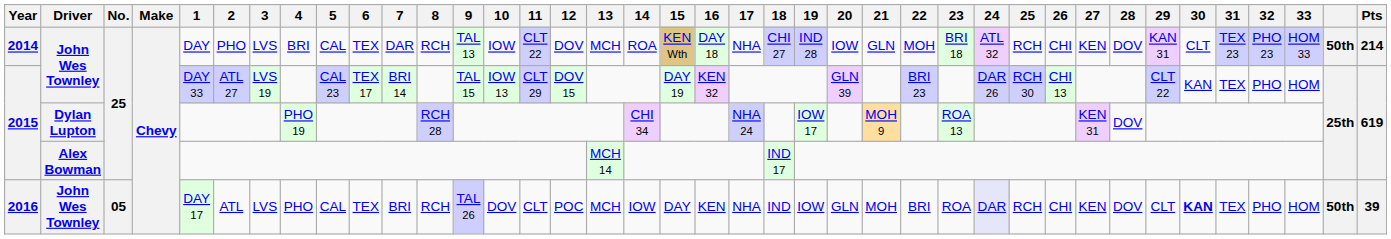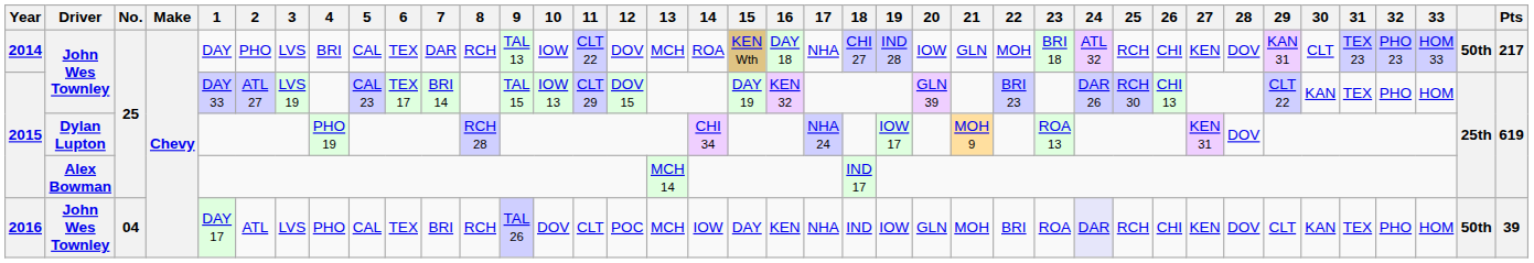2014 | Pts: 214 -> 217
2016 | No.: 05 -> 04
2016 | 30: bold -> normal
